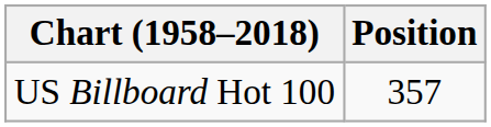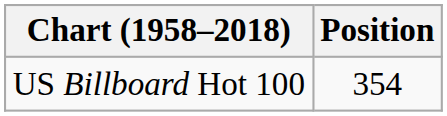US Billboard Hot 100 | Position: 357 -> 354
